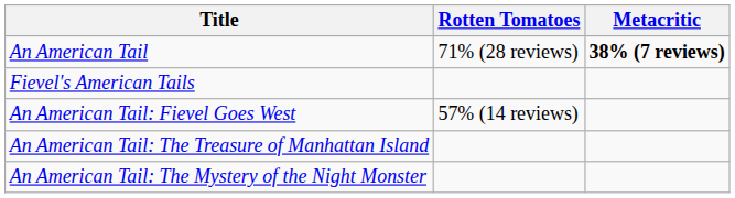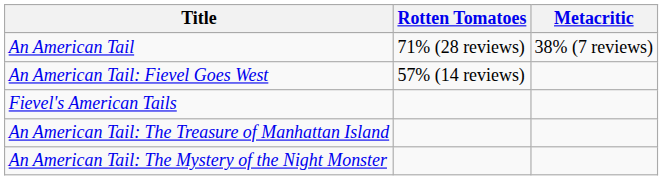An American Tail | Metacritic: bold -> normal
rows swapped: An American Tail: Fievel Goes West <-> Fievel's American Tails
